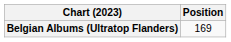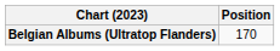Belgian Albums (Ultratop Flanders) | Position: 169 -> 170
